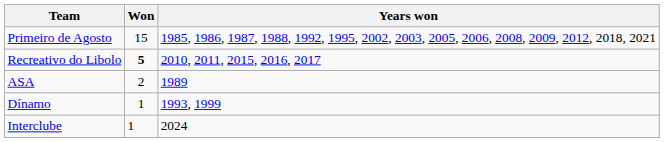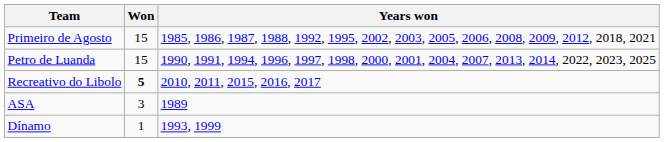+ row: Petro de Luanda | 15 | 1990, 1991, 1994, 1996, 1997, 1998, 2000, 2001, 2004, 2007, 2013, 2014, 2022, 2023, 2025
ASA | Won: 2 -> 3
- row: Interclube | 1 | 2024
